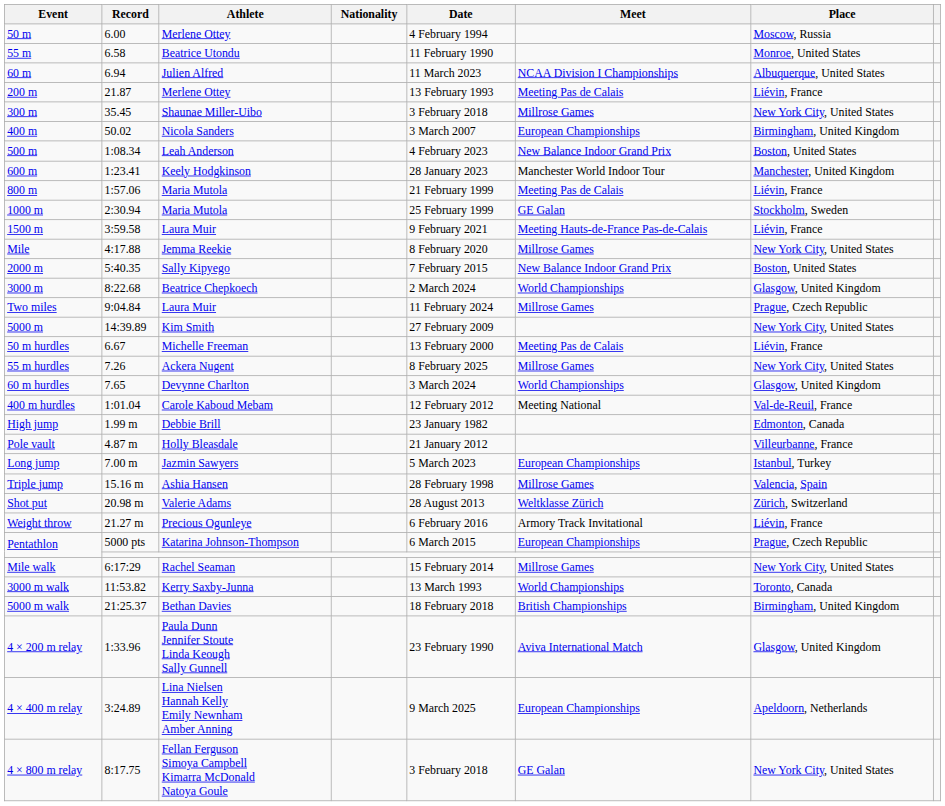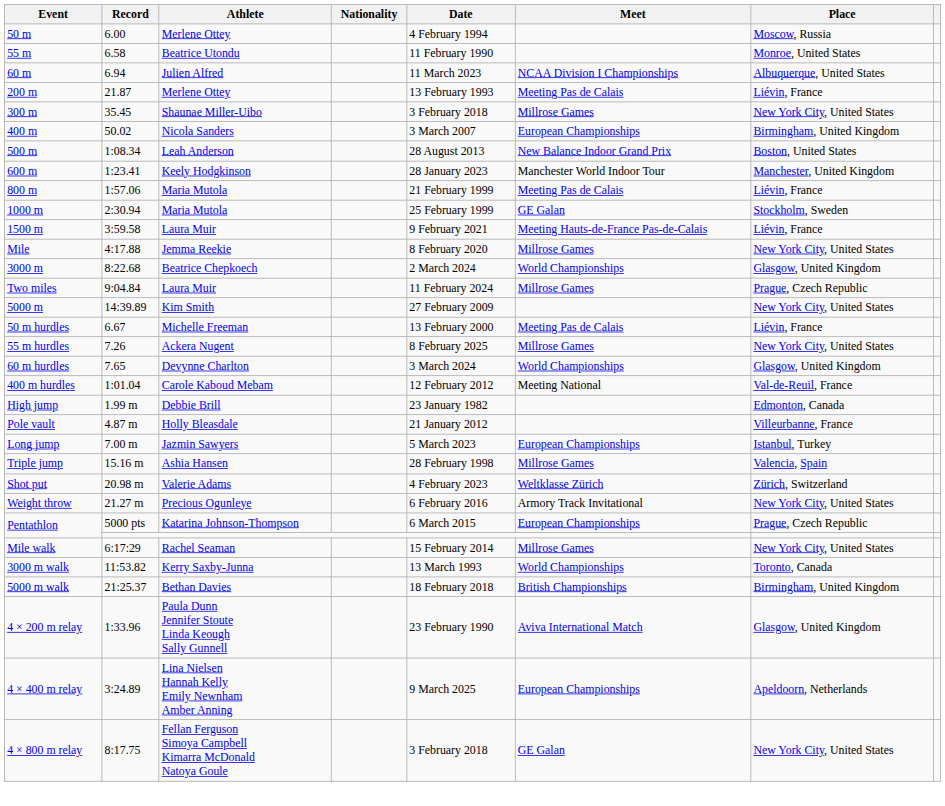500 m | Date: 4 February 2023 -> 28 August 2013
- row: 2000 m | 5:40.35 | Sally Kipyego | 7 February 2015 | New Balance Indoor Grand Prix | Boston, United States
Shot put | Date: 28 August 2013 -> 4 February 2023
Weight throw | Place: Liévin, France -> New York City, United States
